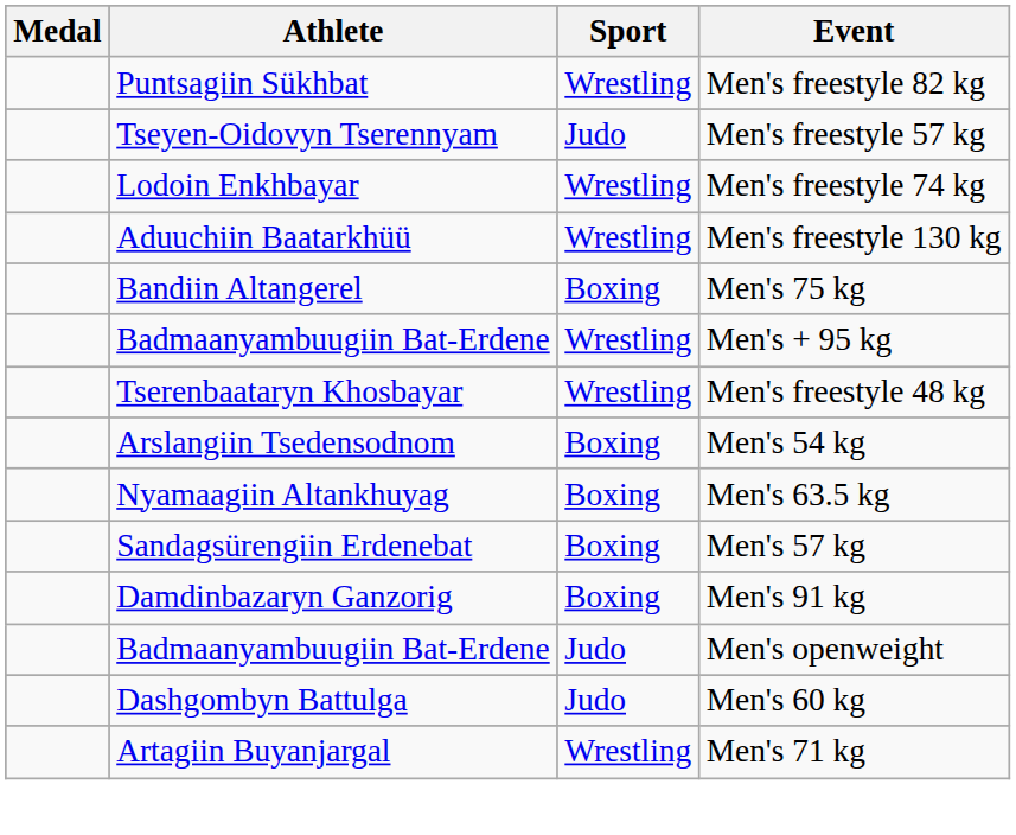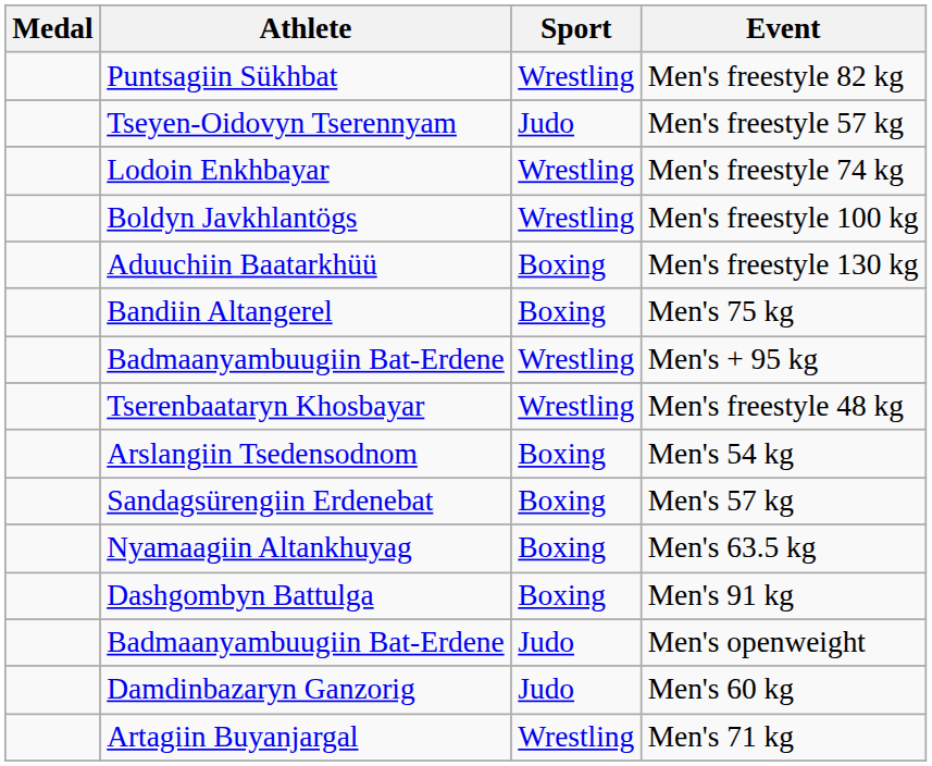+ row: Boldyn Javkhlantögs | Wrestling | Men's freestyle 100 kg
Men's freestyle 130 kg | Sport: Wrestling -> Boxing
rows swapped: Men's 57 kg <-> Men's 63.5 kg
Men's 91 kg | Athlete: Damdinbazaryn Ganzorig -> Dashgombyn Battulga
Men's 60 kg | Athlete: Dashgombyn Battulga -> Damdinbazaryn Ganzorig
